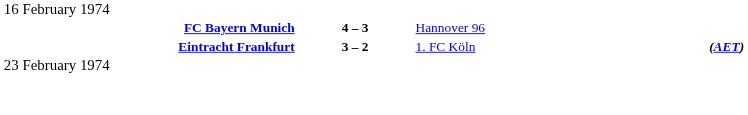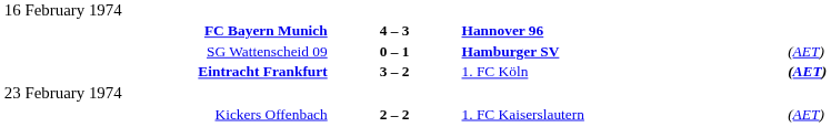FC Bayern Munich | column 3: normal -> bold
+ row: SG Wattenscheid 09 | 0 – 1 | Hamburger SV | (AET)
+ row: Kickers Offenbach | 2 – 2 | 1. FC Kaiserslautern | (AET)
